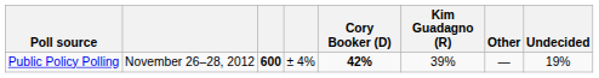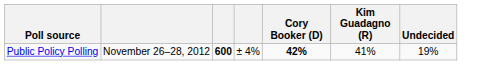- column: Other | —
Public Policy Polling | Kim Guadagno (R): 39% -> 41%
